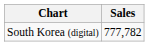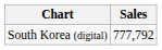South Korea (digital) | Sales: 777,782 -> 777,792
